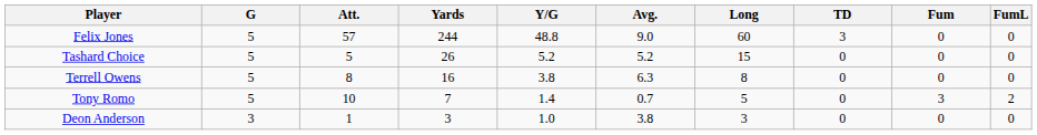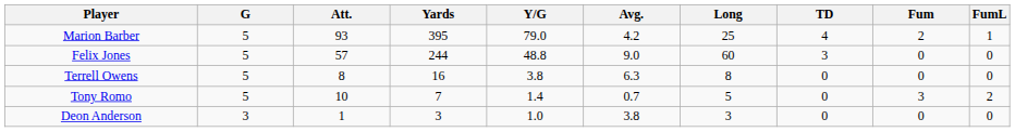+ row: Marion Barber | 5 | 93 | 395 | 79.0 | 4.2 | 25 | 4 | 2 | 1
- row: Tashard Choice | 5 | 5 | 26 | 5.2 | 5.2 | 15 | 0 | 0 | 0
